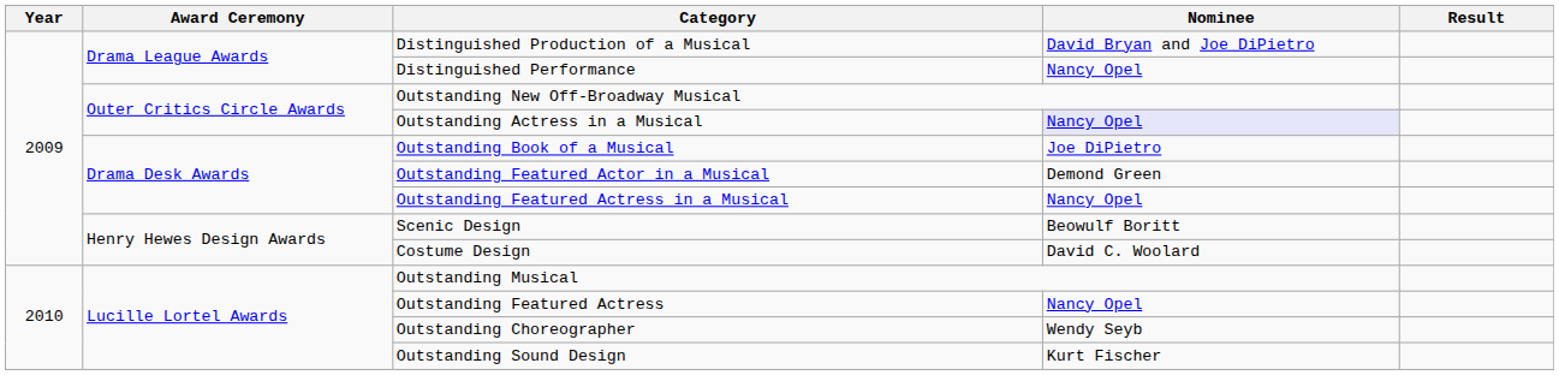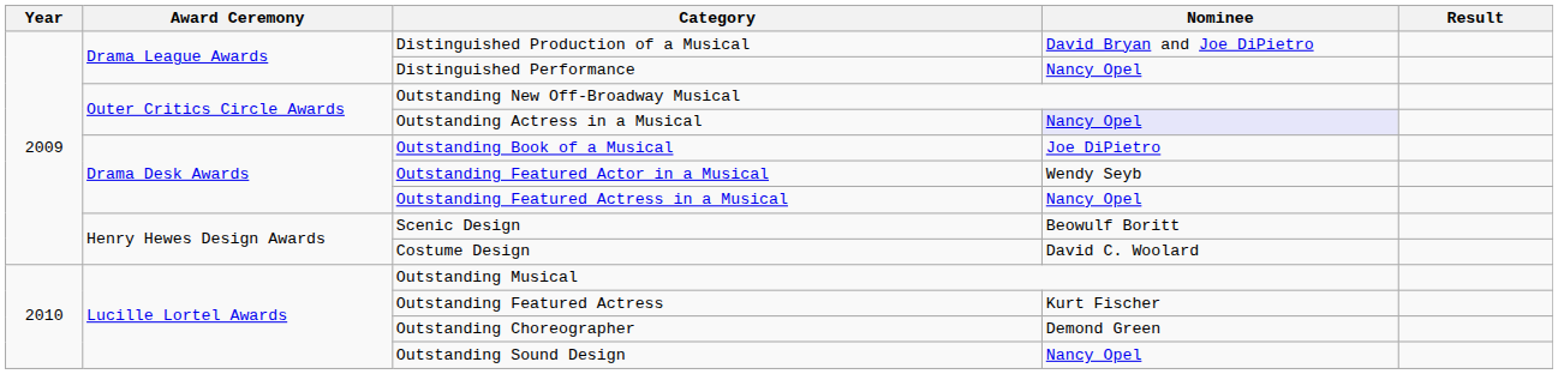Outstanding Featured Actor in a Musical | Nominee: Demond Green -> Wendy Seyb
Outstanding Featured Actress | Nominee: Nancy Opel -> Kurt Fischer
Outstanding Choreographer | Nominee: Wendy Seyb -> Demond Green
Outstanding Sound Design | Nominee: Kurt Fischer -> Nancy Opel
